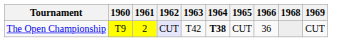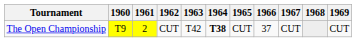+ column: 1967 | CUT
The Open Championship | 1962: lavender background -> no background
The Open Championship | 1966: 36 -> 37
